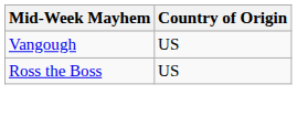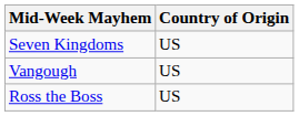+ row: Seven Kingdoms | US
